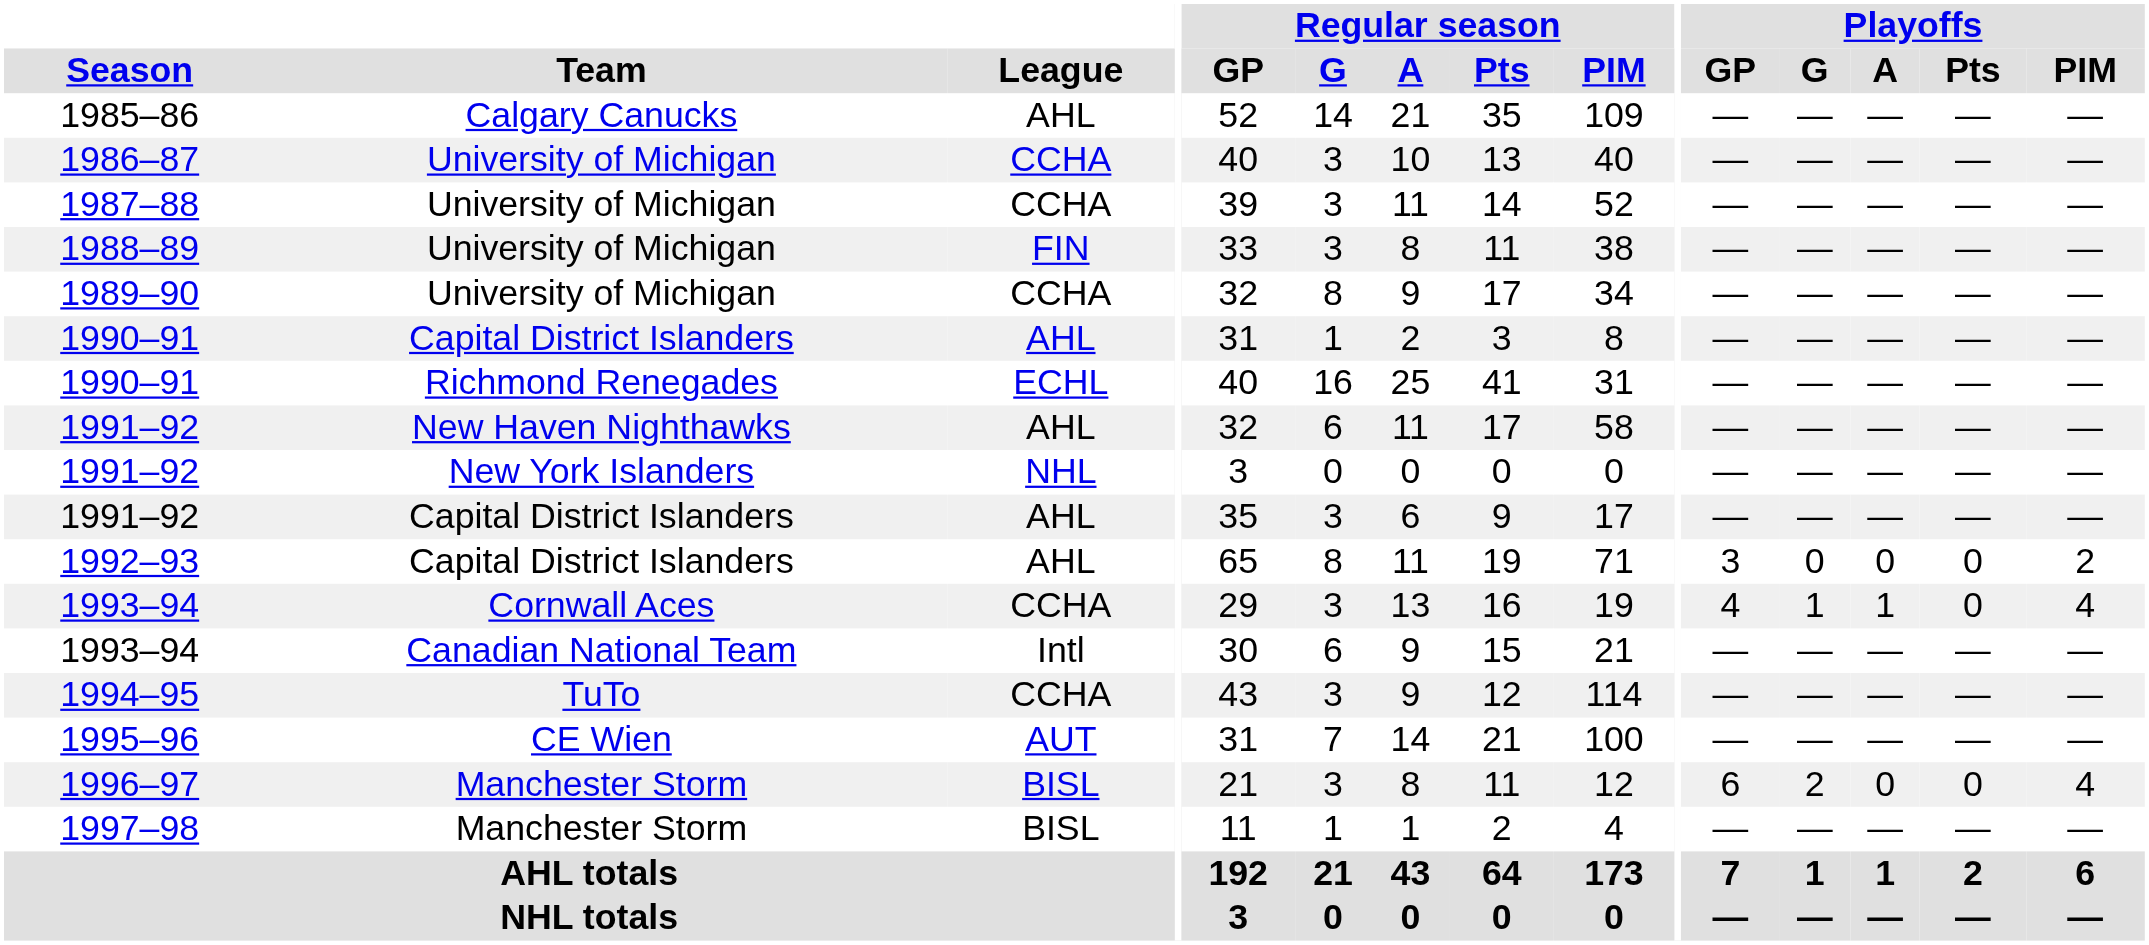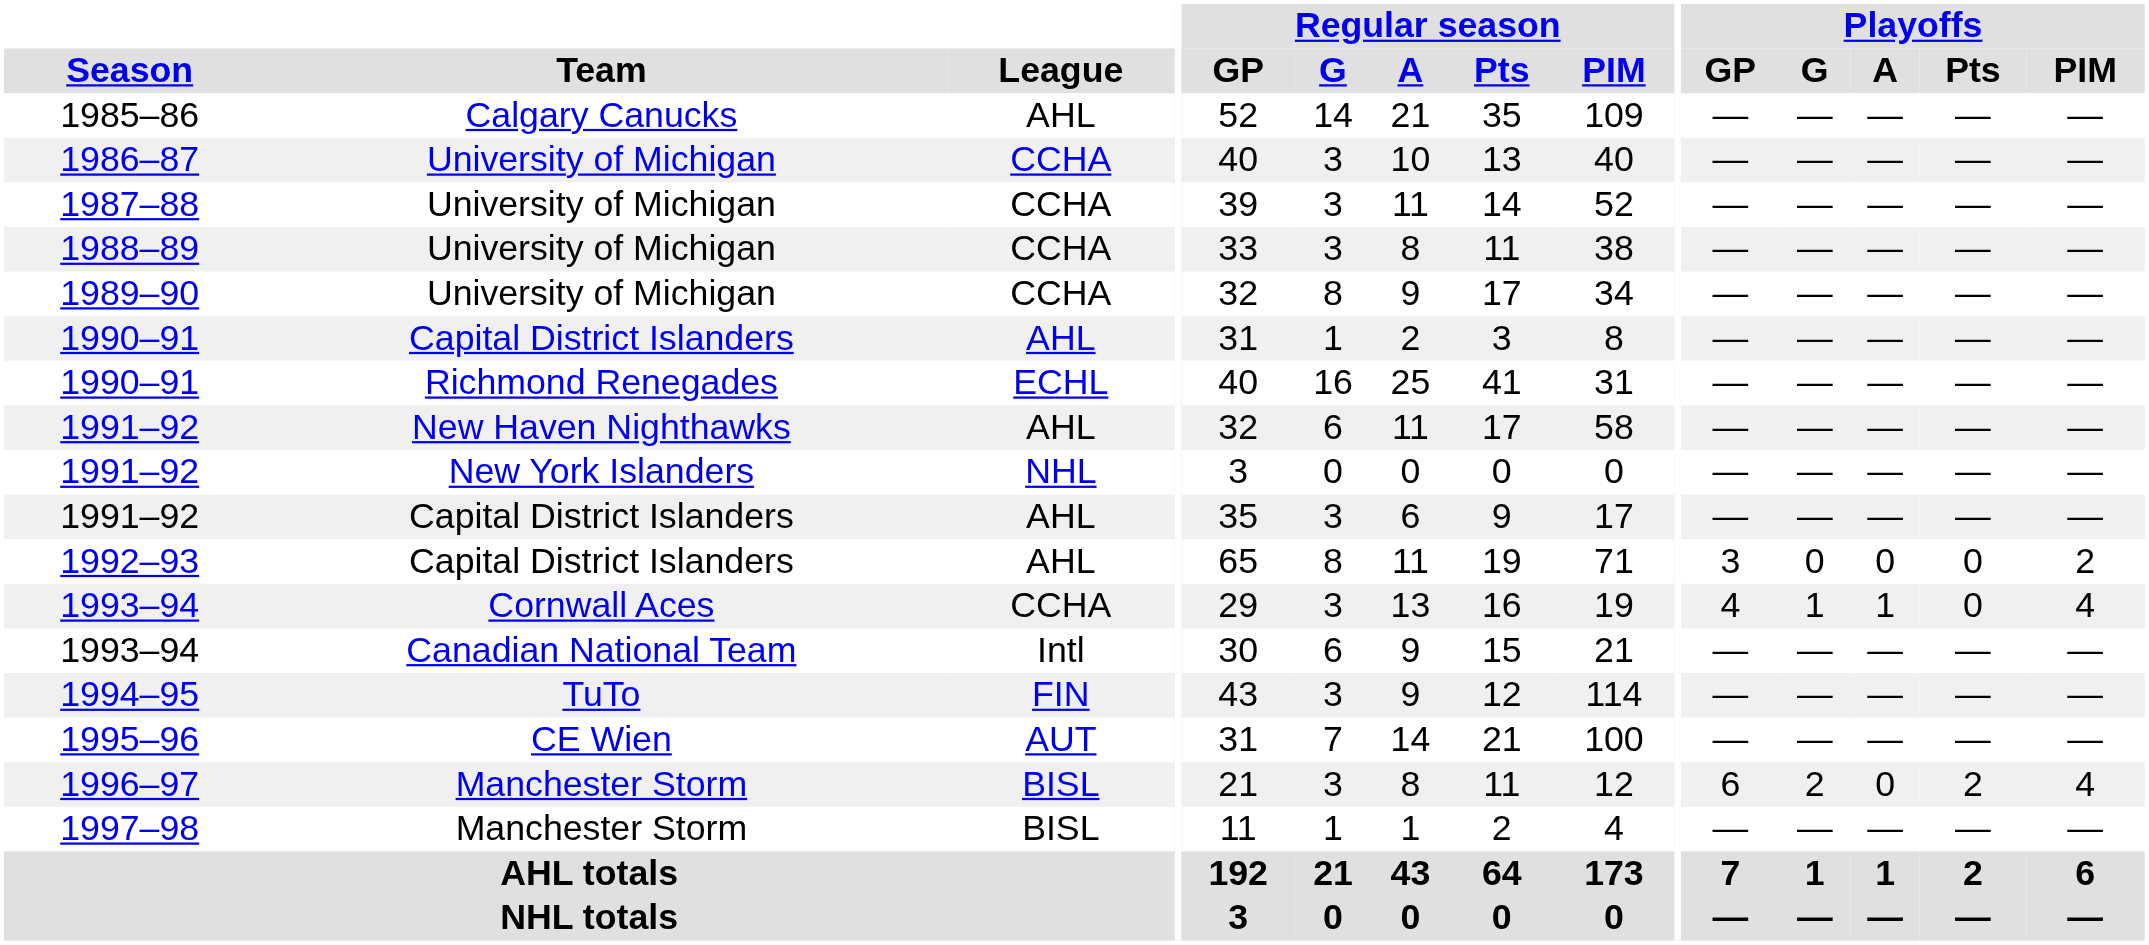1988–89 | League: FIN -> CCHA
1994–95 | League: CCHA -> FIN
1996–97 | Playoffs / Pts: 0 -> 2
